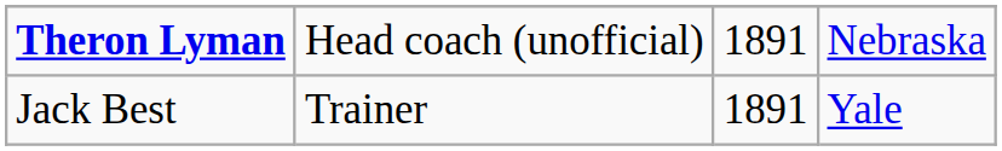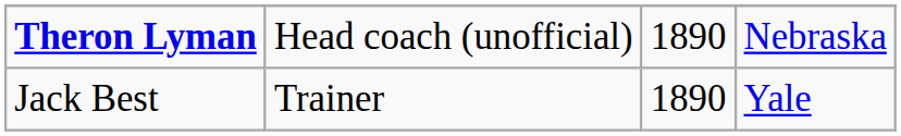Theron Lyman | column 3: 1891 -> 1890
Jack Best | column 3: 1891 -> 1890
